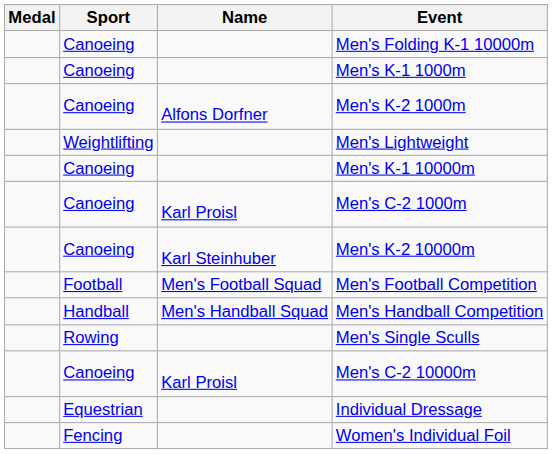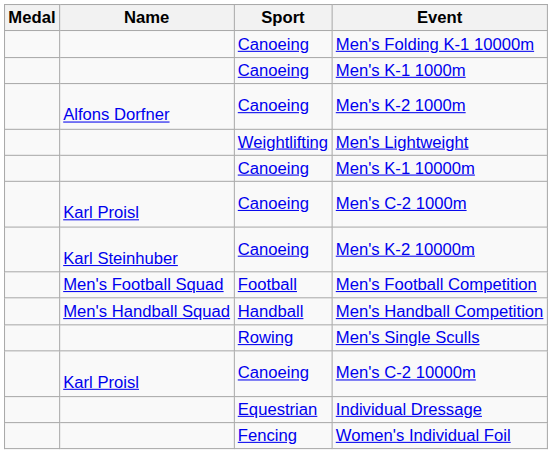columns swapped: Name <-> Sport
